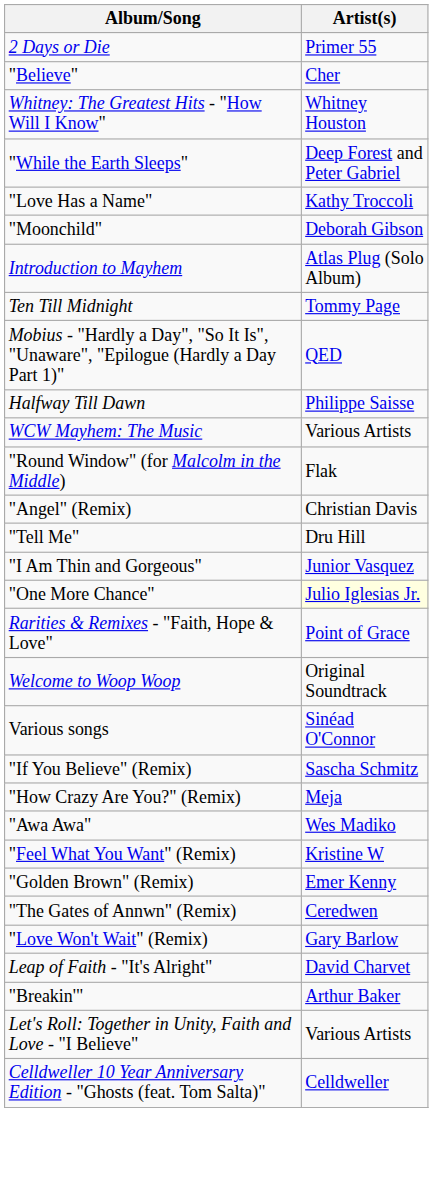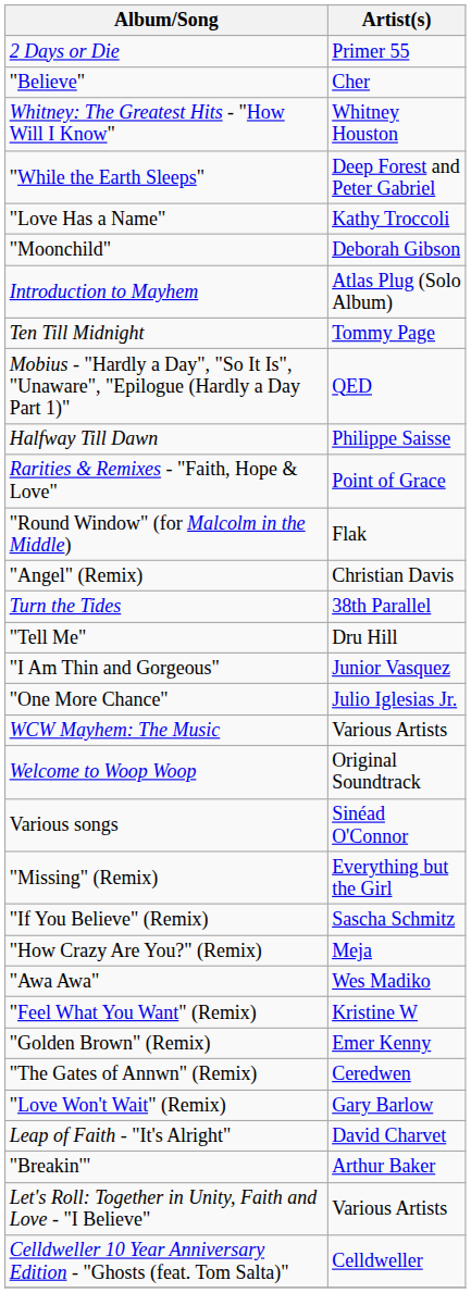rows swapped: WCW Mayhem: The Music <-> Rarities & Remixes - "Faith, Hope & Love"
+ row: Turn the Tides | 38th Parallel
"One More Chance" | Artist(s): lightyellow background -> no background
+ row: "Missing" (Remix) | Everything but the Girl
